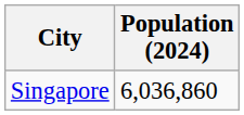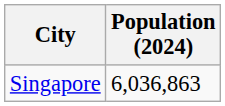Singapore | Population (2024): 6,036,860 -> 6,036,863
